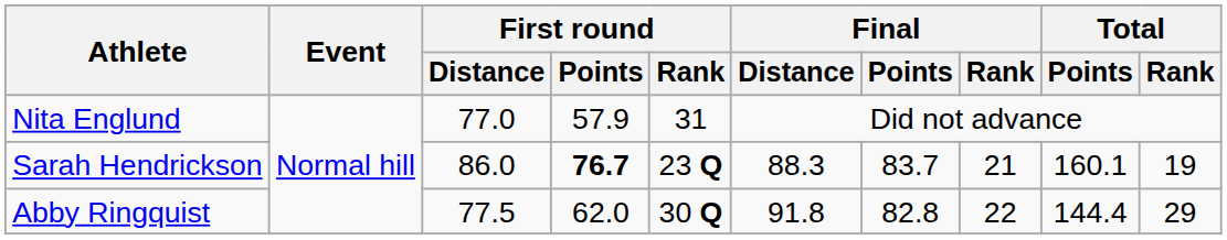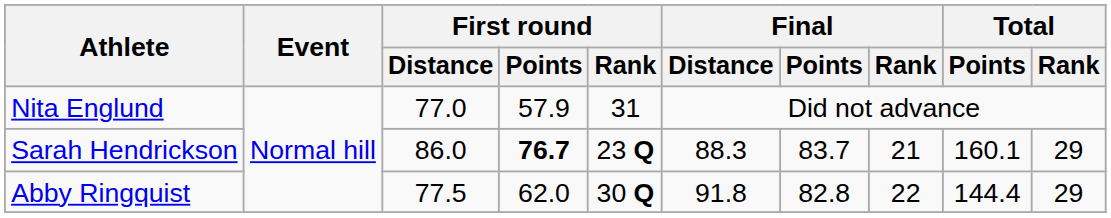Sarah Hendrickson | Total / Rank: 19 -> 29
